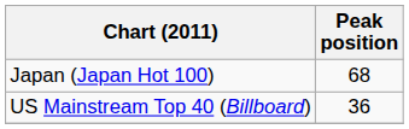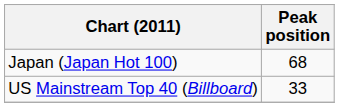US Mainstream Top 40 (Billboard) | Peak position: 36 -> 33
